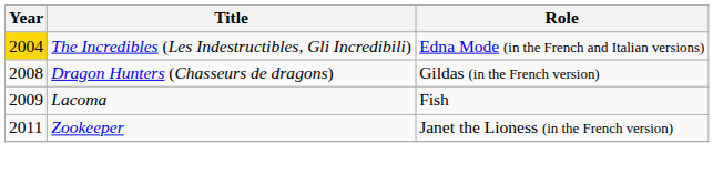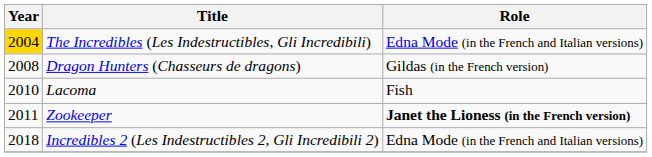Lacoma | Year: 2009 -> 2010
Zookeeper | Role: normal -> bold
+ row: 2018 | Incredibles 2 (Les Indestructibles 2, Gli Incredibili 2) | Edna Mode (in the French and Italian versions)
